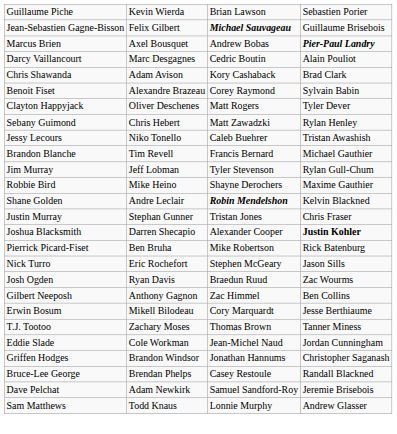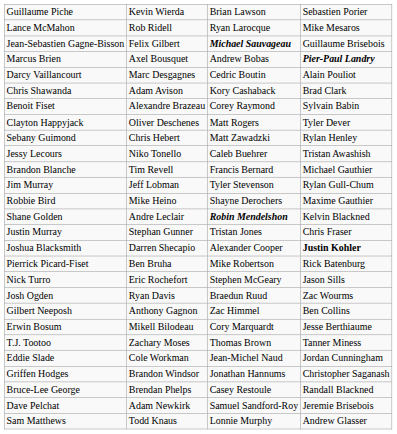+ row: Lance McMahon | Rob Ridell | Ryan Larocque | Mike Mesaros
